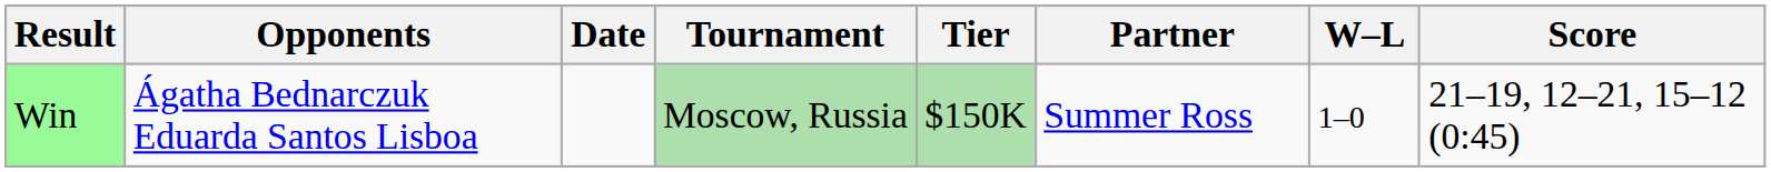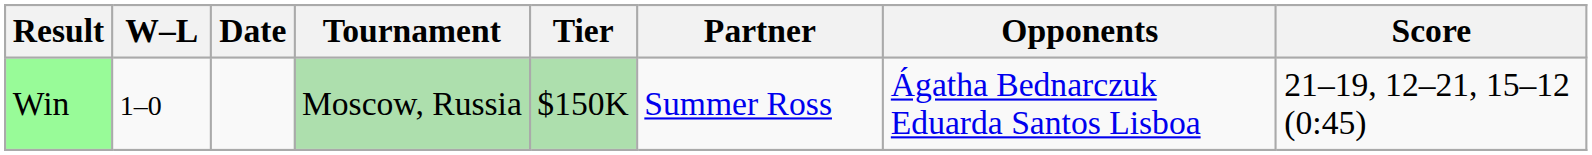columns swapped: W–L <-> Opponents
